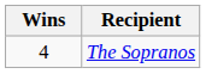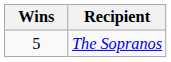The Sopranos | Wins: 4 -> 5
